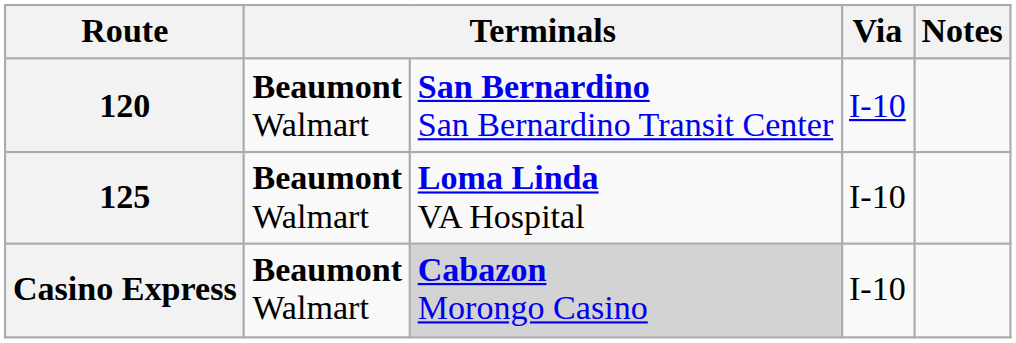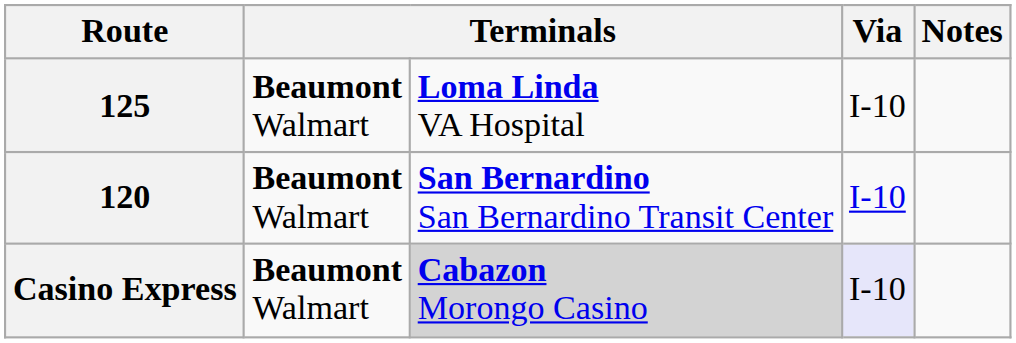rows swapped: 120 <-> 125
Casino Express | Via: no background -> lavender background
